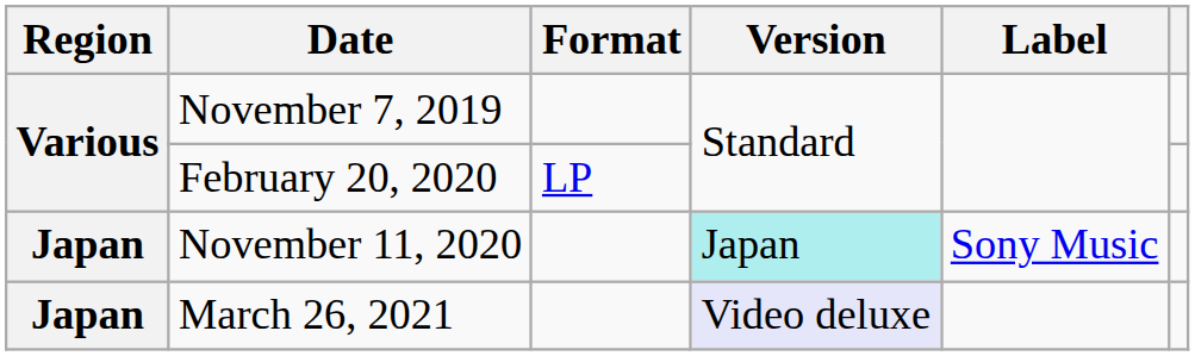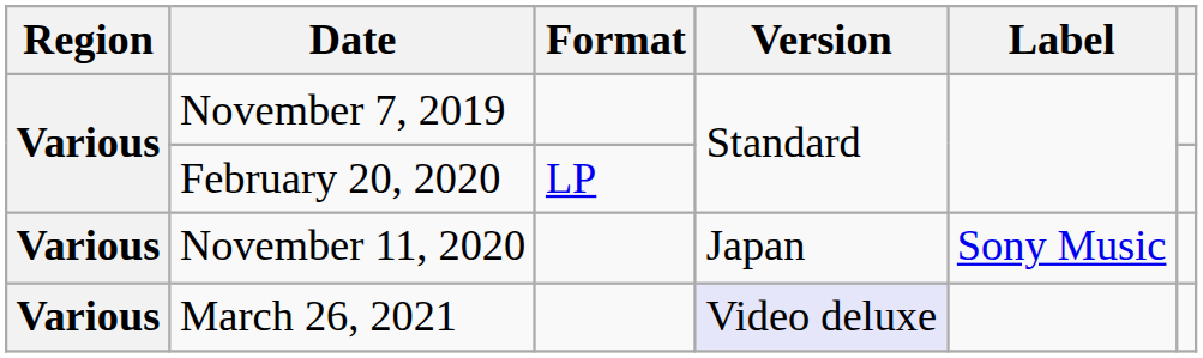November 11, 2020 | Region: Japan -> Various
November 11, 2020 | Version: paleturquoise background -> no background
March 26, 2021 | Region: Japan -> Various
